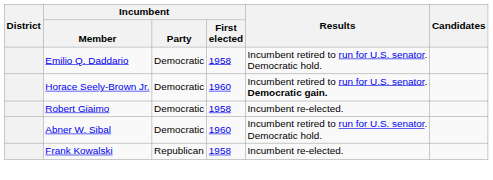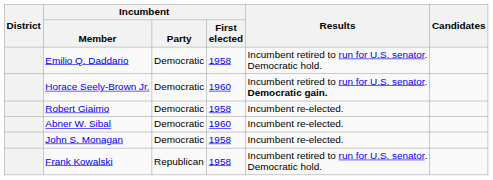Abner W. Sibal | Results: Incumbent retired to run for U.S. senator. Democratic hold. -> Incumbent re-elected.
+ row: John S. Monagan | Democratic | 1958 | Incumbent re-elected.
Frank Kowalski | Results: Incumbent re-elected. -> Incumbent retired to run for U.S. senator. Democratic hold.
